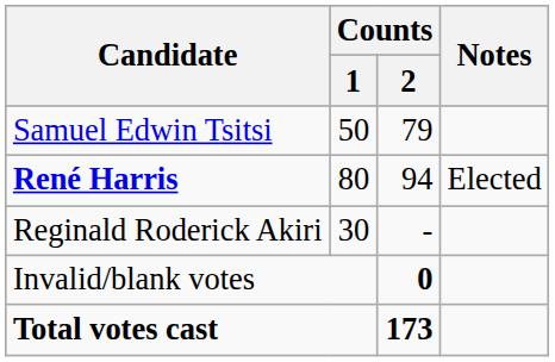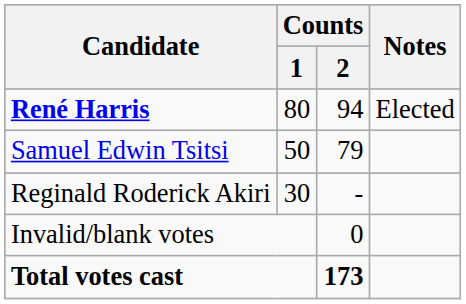rows swapped: René Harris <-> Samuel Edwin Tsitsi
Invalid/blank votes | Counts / 2: bold -> normal
